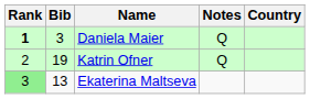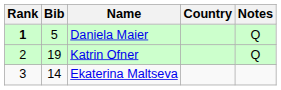columns swapped: Country <-> Notes
Daniela Maier | Bib: 3 -> 5
Ekaterina Maltseva | Rank: lightgreen background -> no background
Ekaterina Maltseva | Bib: 13 -> 14
